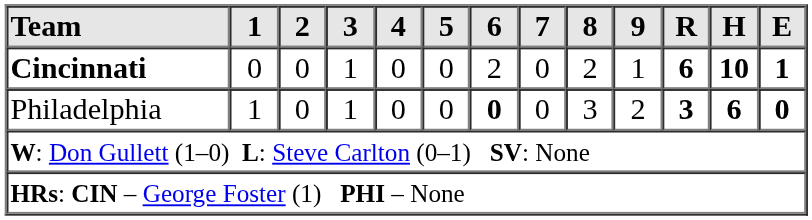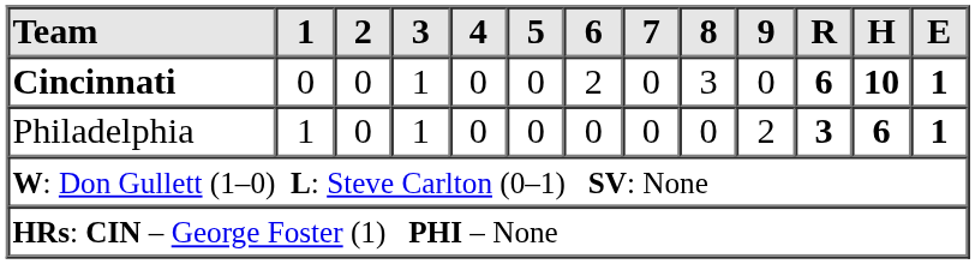Cincinnati | 8: 2 -> 3
Cincinnati | 9: 1 -> 0
Philadelphia | 6: bold -> normal
Philadelphia | 8: 3 -> 0
Philadelphia | E: 0 -> 1
